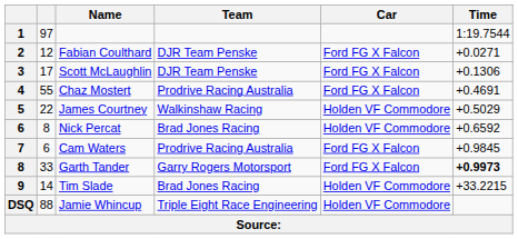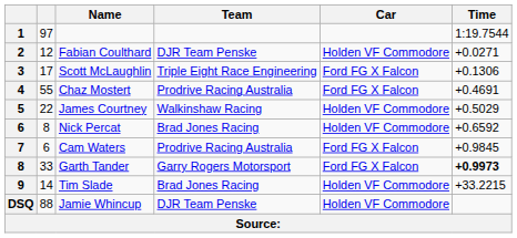Fabian Coulthard | Car: Ford FG X Falcon -> Holden VF Commodore
Scott McLaughlin | Team: DJR Team Penske -> Triple Eight Race Engineering
Jamie Whincup | Team: Triple Eight Race Engineering -> DJR Team Penske
